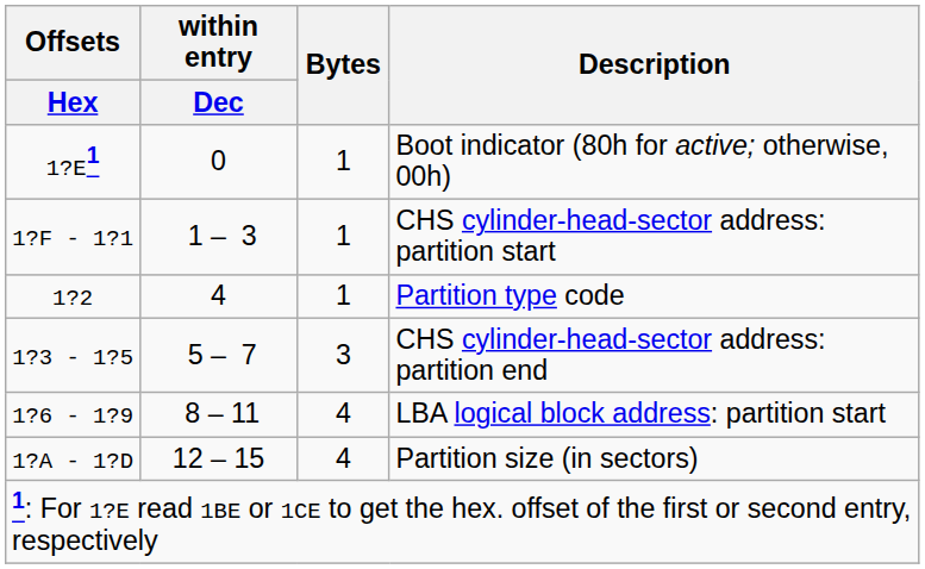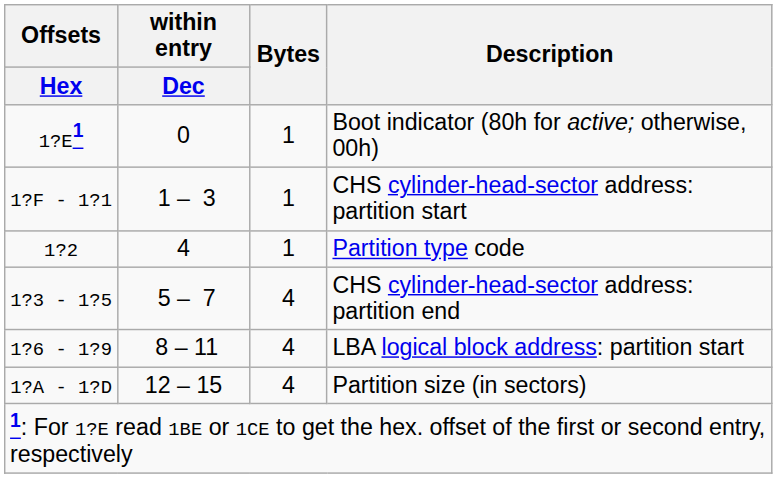CHS cylinder-head-sector address: partition end | Bytes: 3 -> 4
